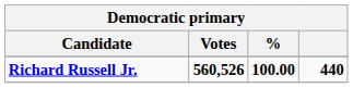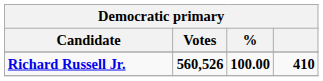Richard Russell Jr. | column 4: 440 -> 410
